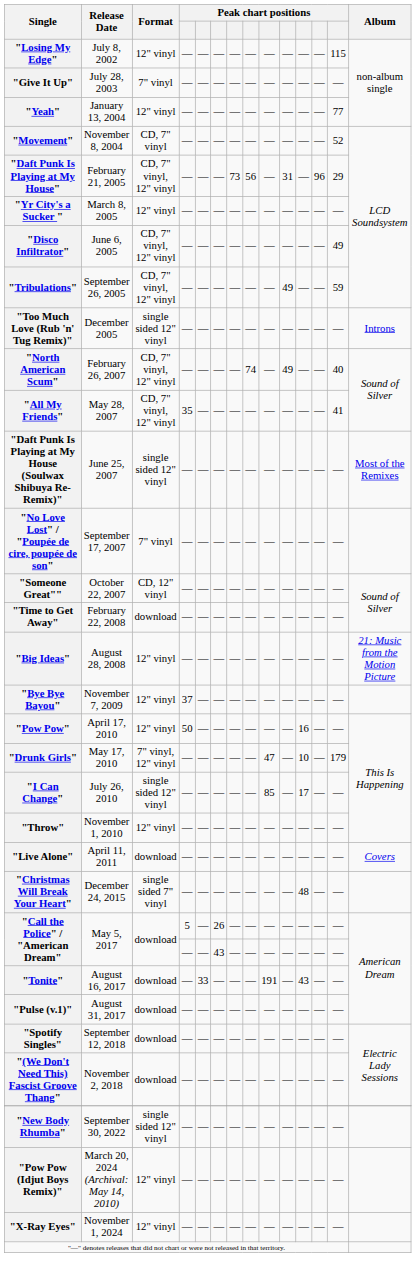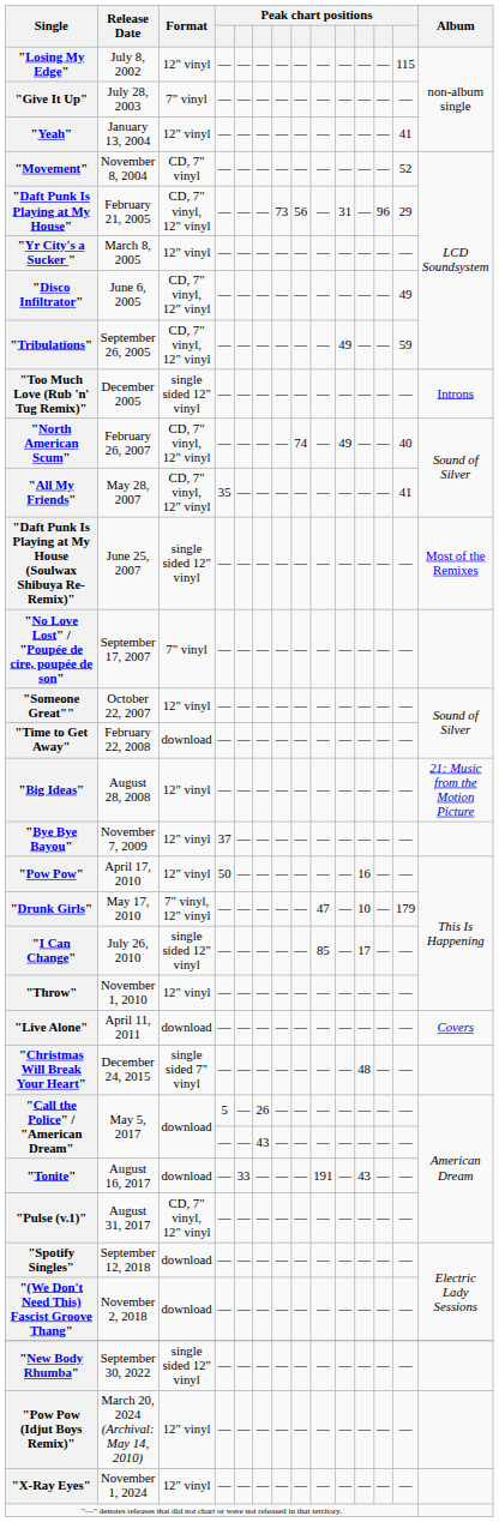"Yeah" | column 13: 77 -> 41
"Someone Great"" | Format: CD, 12" vinyl -> 12" vinyl
"Pulse (v.1)" | Format: download -> CD, 7" vinyl, 12" vinyl
